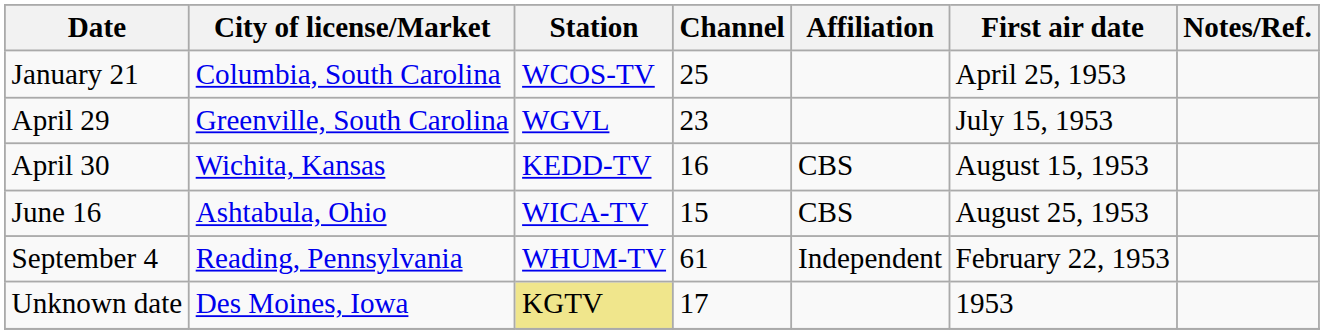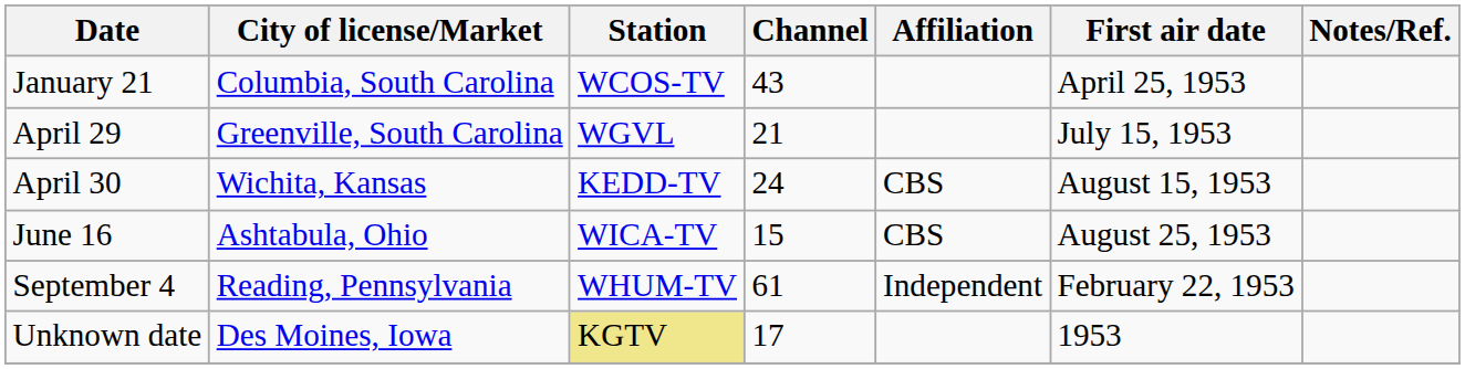January 21 | Channel: 25 -> 43
April 29 | Channel: 23 -> 21
April 30 | Channel: 16 -> 24
